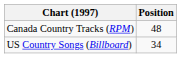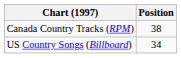Canada Country Tracks (RPM) | Position: 48 -> 38
